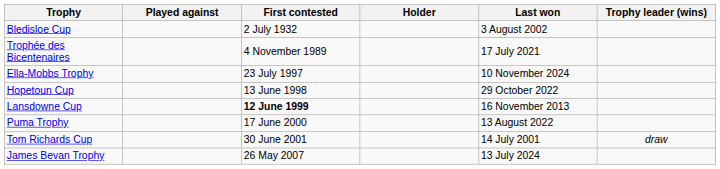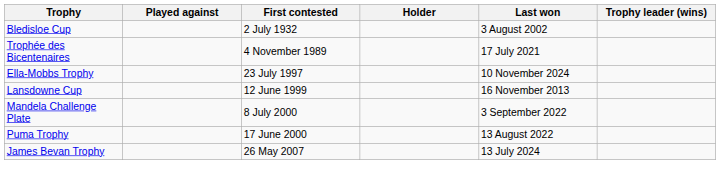- row: Hopetoun Cup | 13 June 1998 | 29 October 2022
Lansdowne Cup | First contested: bold -> normal
+ row: Mandela Challenge Plate | 8 July 2000 | 3 September 2022
- row: Tom Richards Cup | 30 June 2001 | 14 July 2001 | draw
